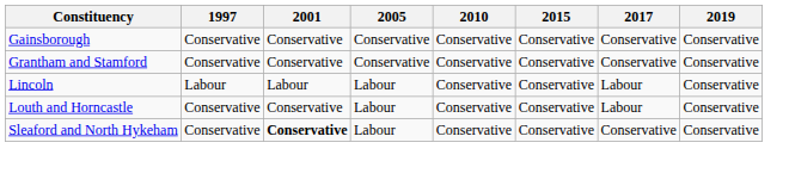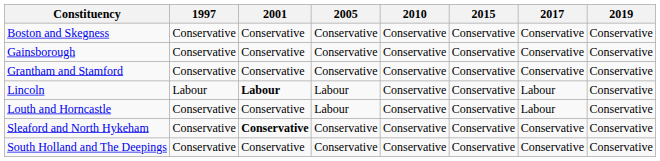+ row: Boston and Skegness | Conservative | Conservative | Conservative | Conservative | Conservative | Conservative | Conservative
Lincoln | 2001: normal -> bold
Sleaford and North Hykeham | 2005: Labour -> Conservative
+ row: South Holland and The Deepings | Conservative | Conservative | Conservative | Conservative | Conservative | Conservative | Conservative
